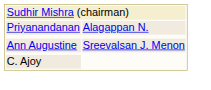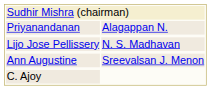+ row: Lijo Jose Pellissery | N. S. Madhavan
